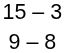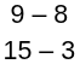rows swapped: 9 – 8 <-> 15 – 3
